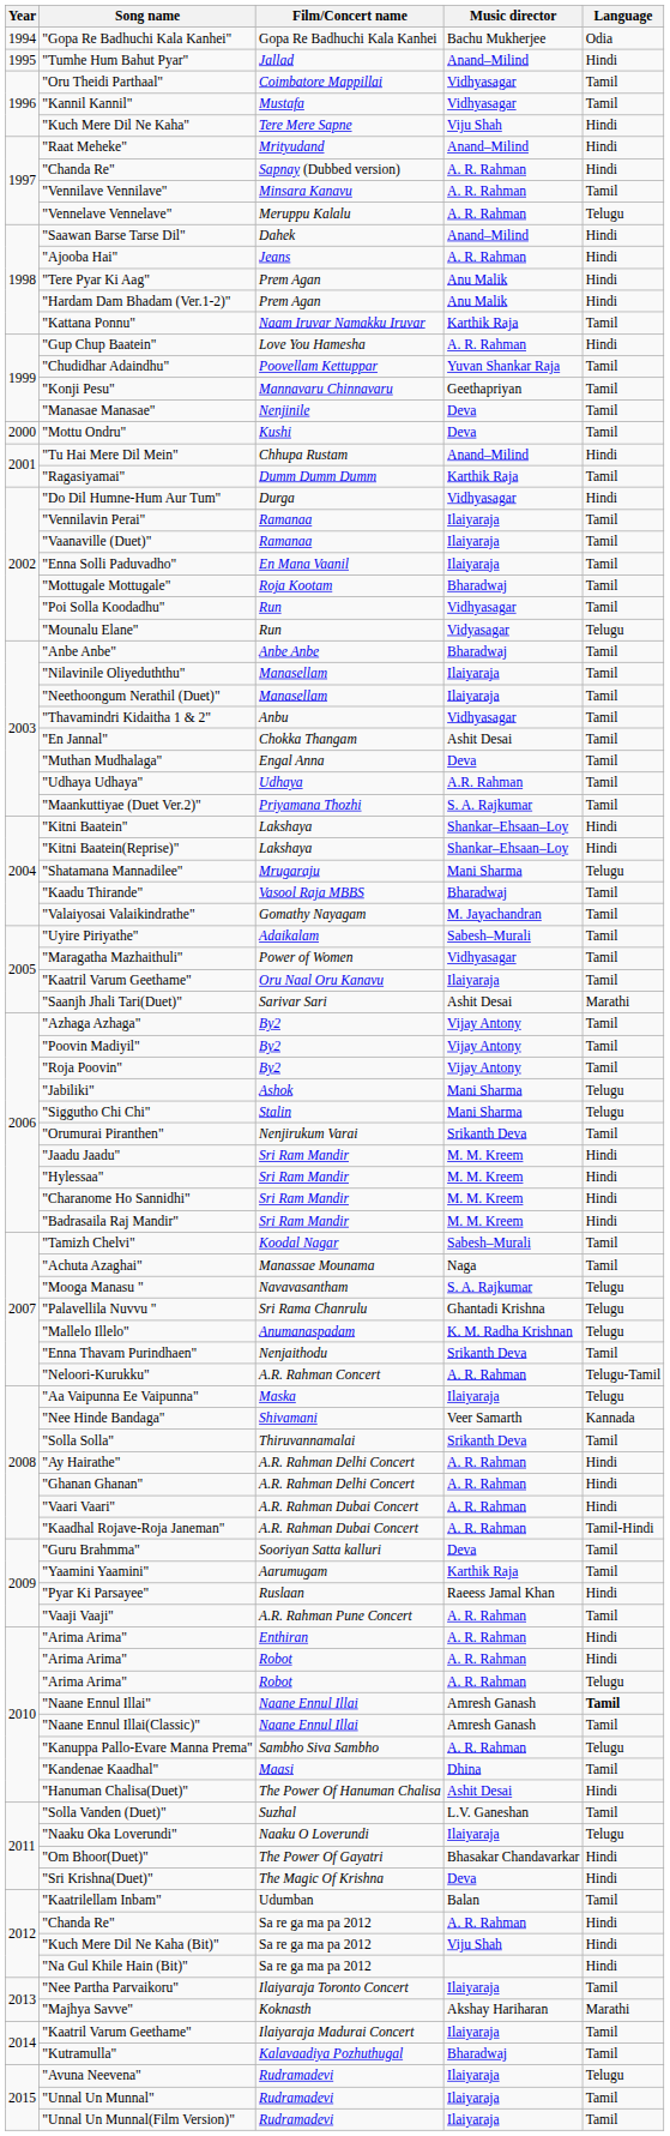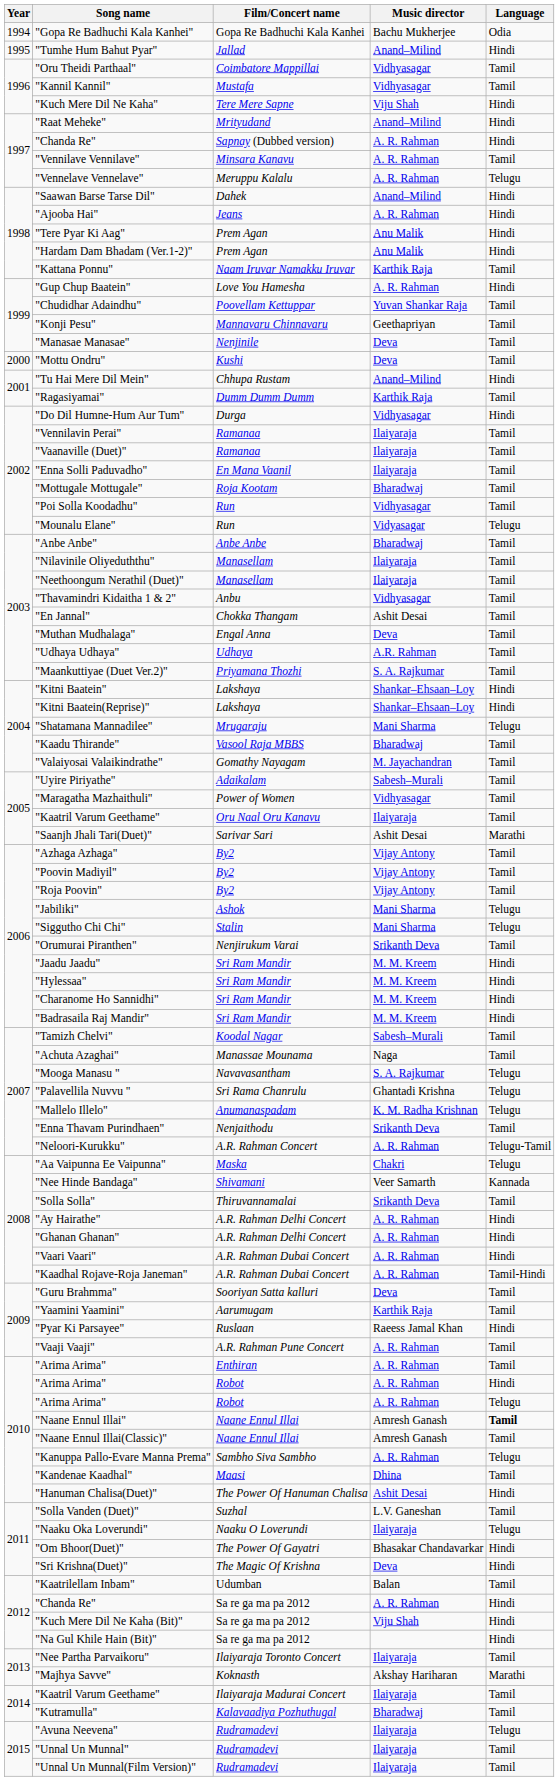"Aa Vaipunna Ee Vaipunna" | Music director: Ilaiyaraja -> Chakri
"Arima Arima" / Enthiran | Language: Hindi -> Tamil
